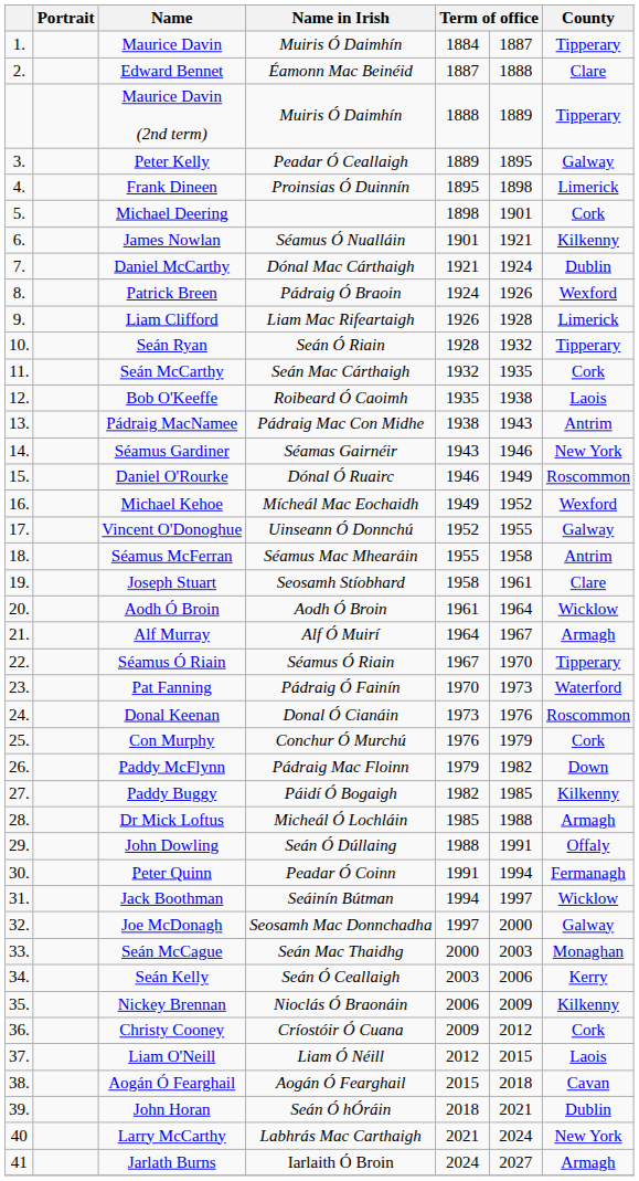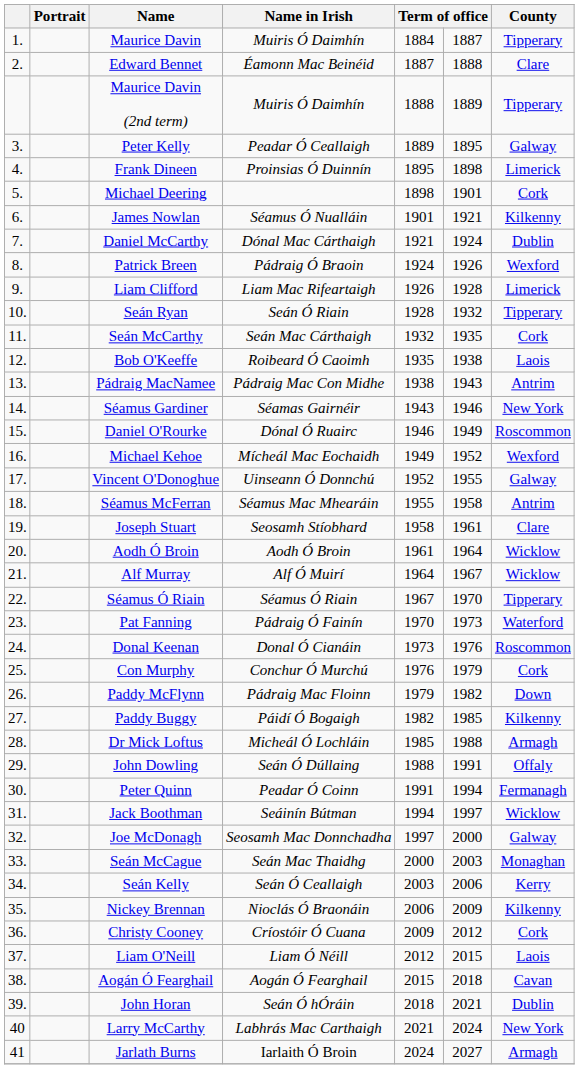Alf Murray | County: Armagh -> Wicklow
